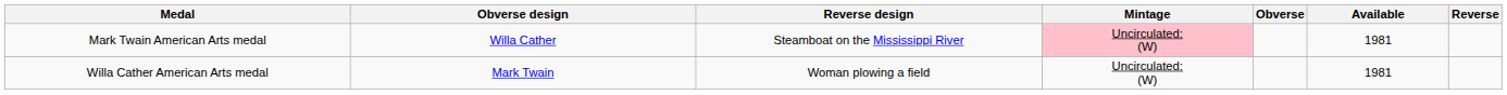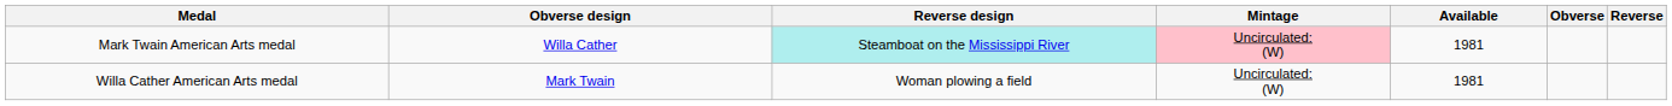columns swapped: Available <-> Obverse
Mark Twain American Arts medal | Reverse design: no background -> paleturquoise background
